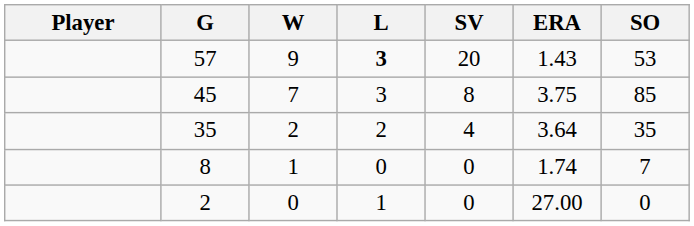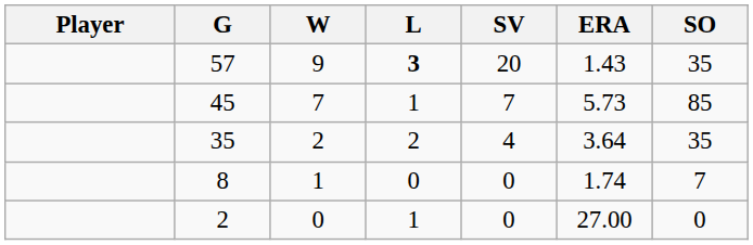57 | SO: 53 -> 35
45 | L: 3 -> 1
45 | SV: 8 -> 7
45 | ERA: 3.75 -> 5.73
